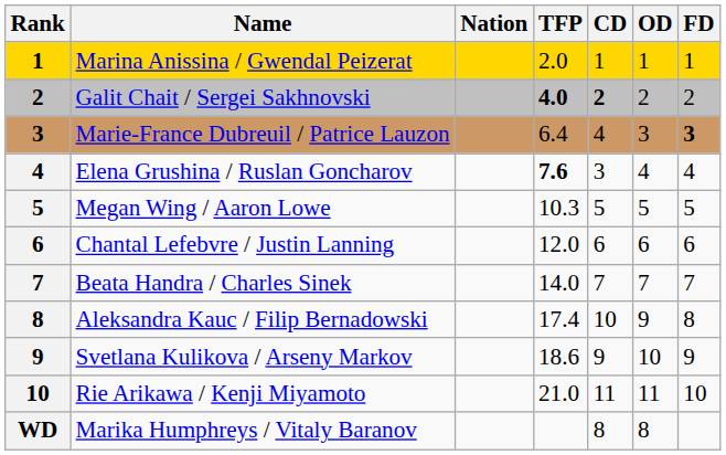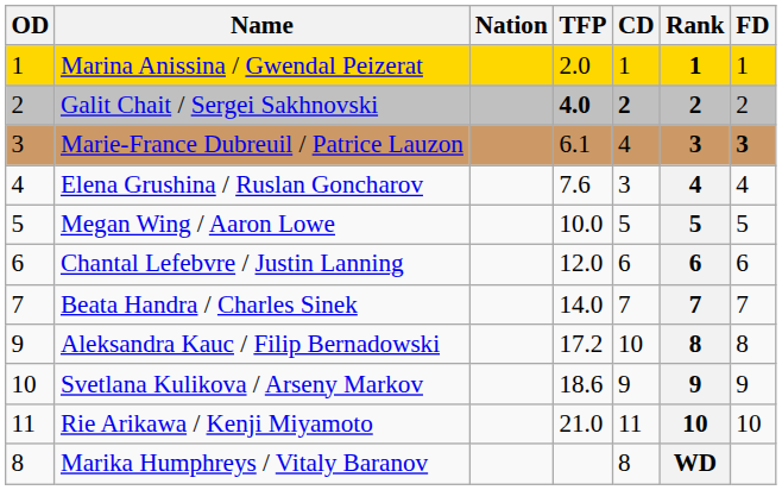columns swapped: Rank <-> OD
Marie-France Dubreuil / Patrice Lauzon | TFP: 6.4 -> 6.1
Elena Grushina / Ruslan Goncharov | TFP: bold -> normal
Megan Wing / Aaron Lowe | TFP: 10.3 -> 10.0
Aleksandra Kauc / Filip Bernadowski | TFP: 17.4 -> 17.2
